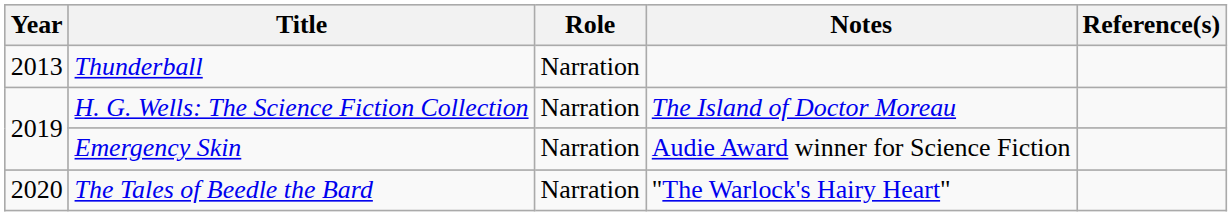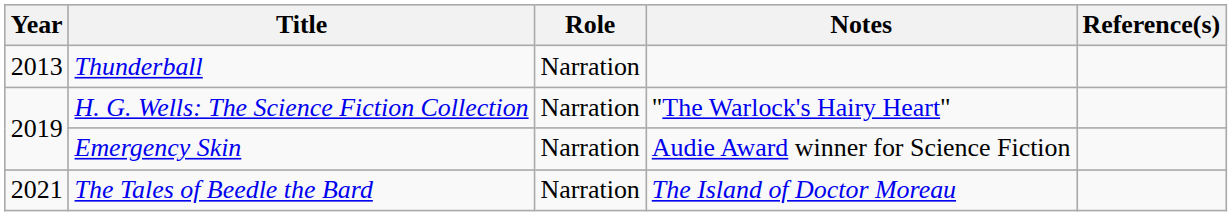H. G. Wells: The Science Fiction Collection | Notes: The Island of Doctor Moreau -> "The Warlock's Hairy Heart"
The Tales of Beedle the Bard | Year: 2020 -> 2021
The Tales of Beedle the Bard | Notes: "The Warlock's Hairy Heart" -> The Island of Doctor Moreau
